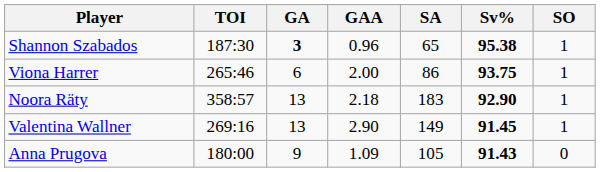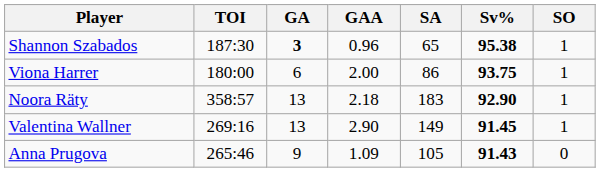Viona Harrer | TOI: 265:46 -> 180:00
Anna Prugova | TOI: 180:00 -> 265:46
